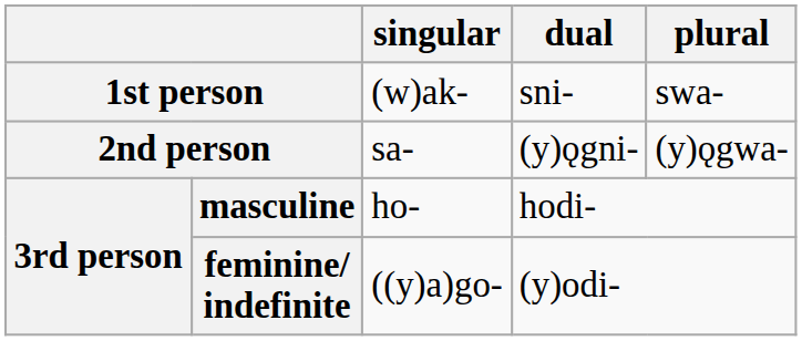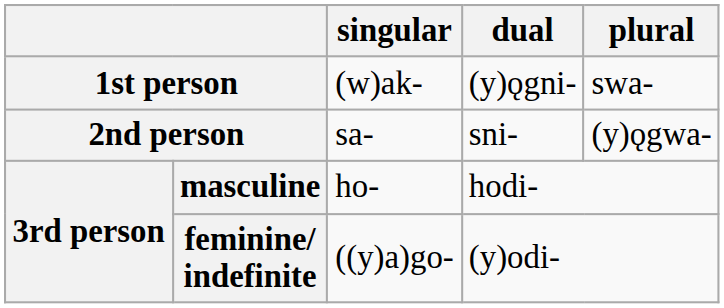1st person | dual: sni- -> (y)ǫgni-
2nd person | dual: (y)ǫgni- -> sni-
